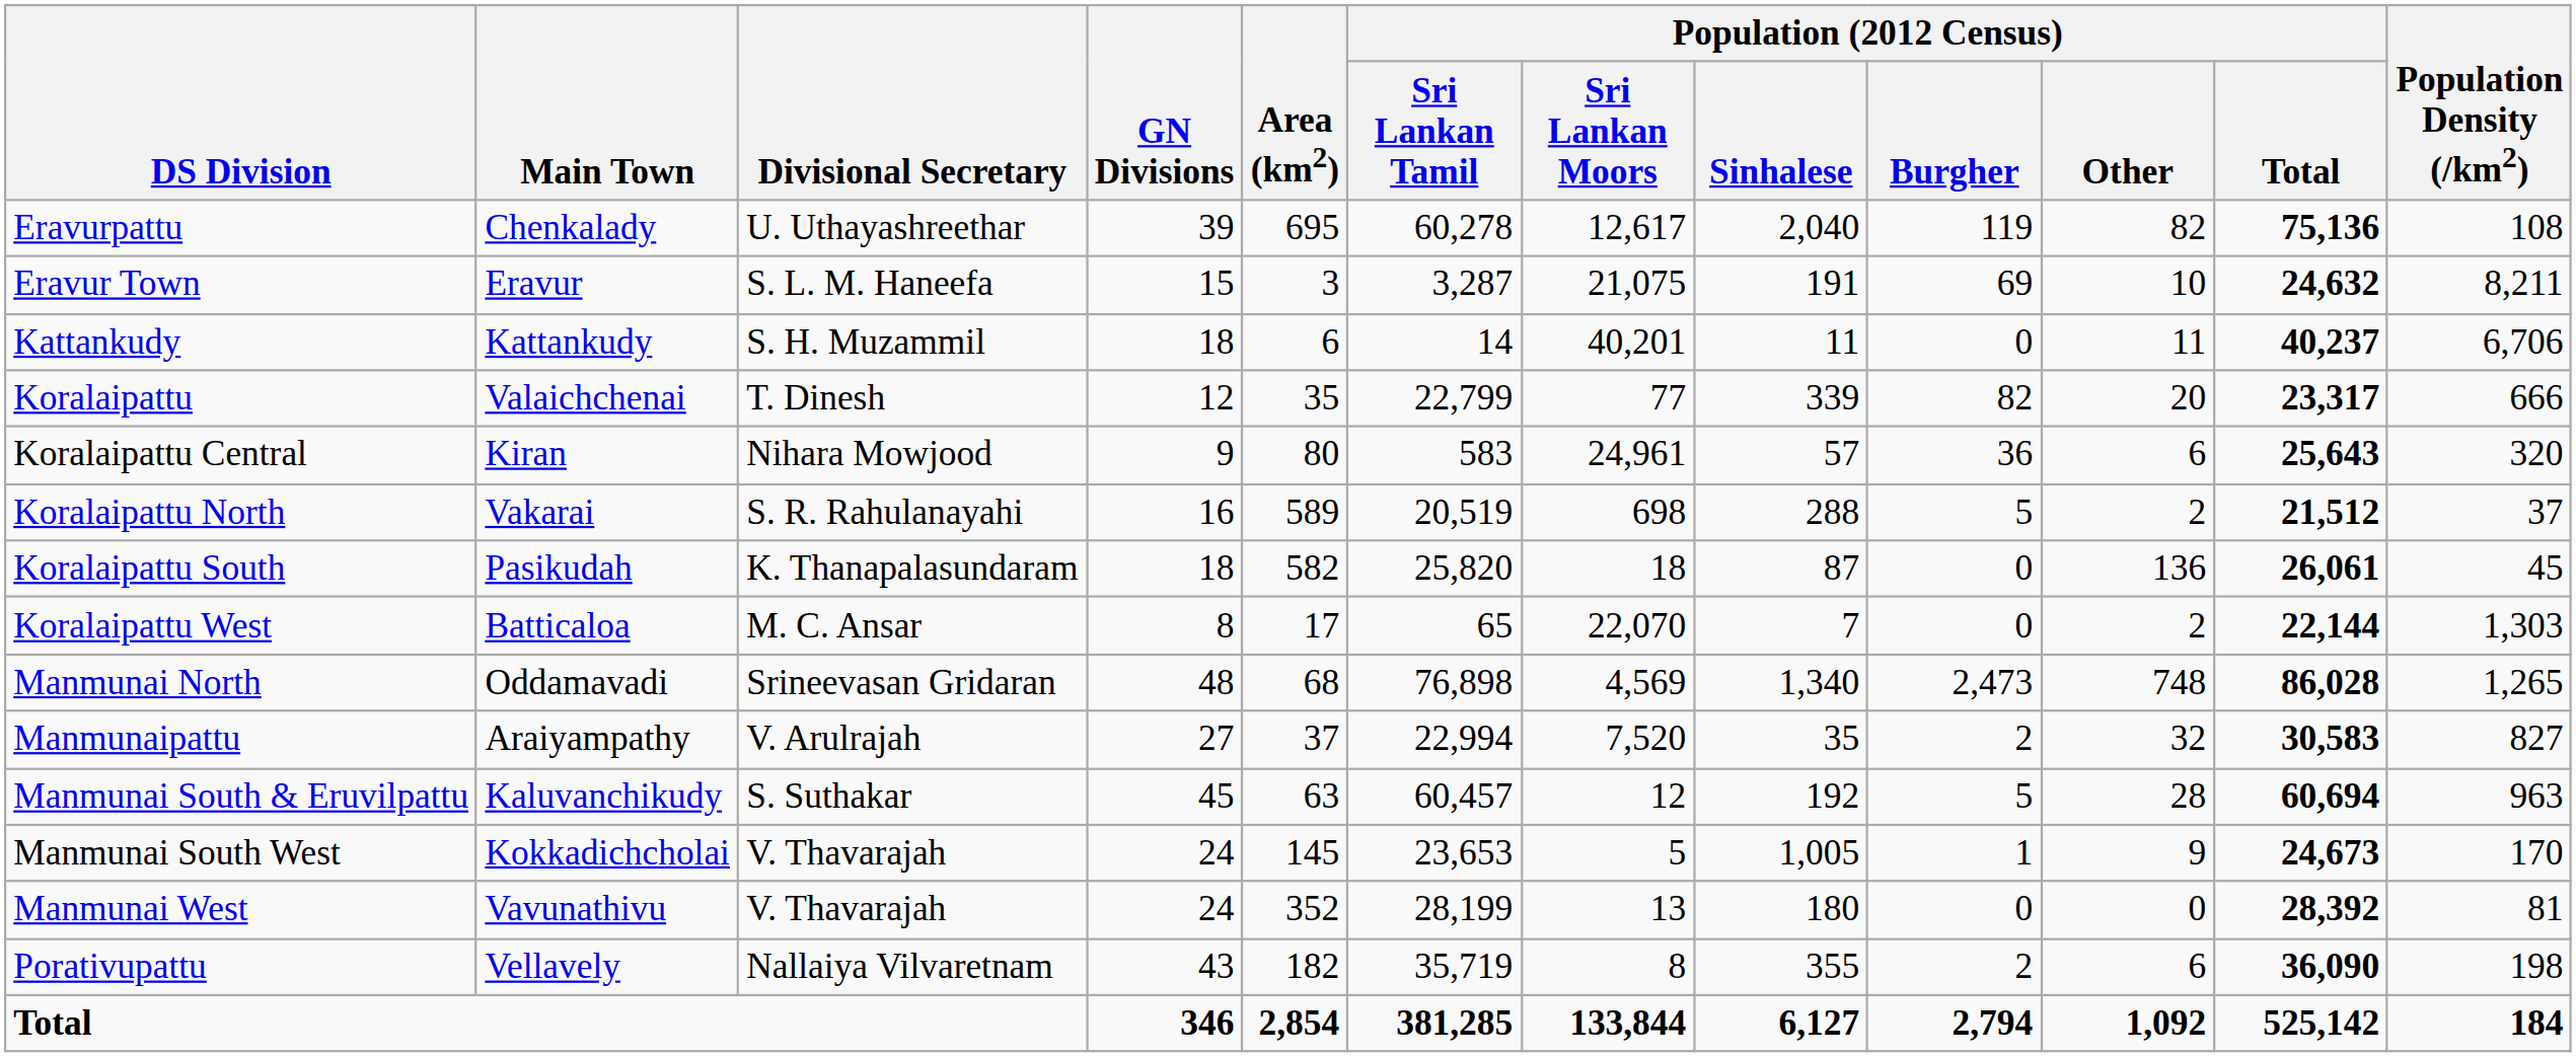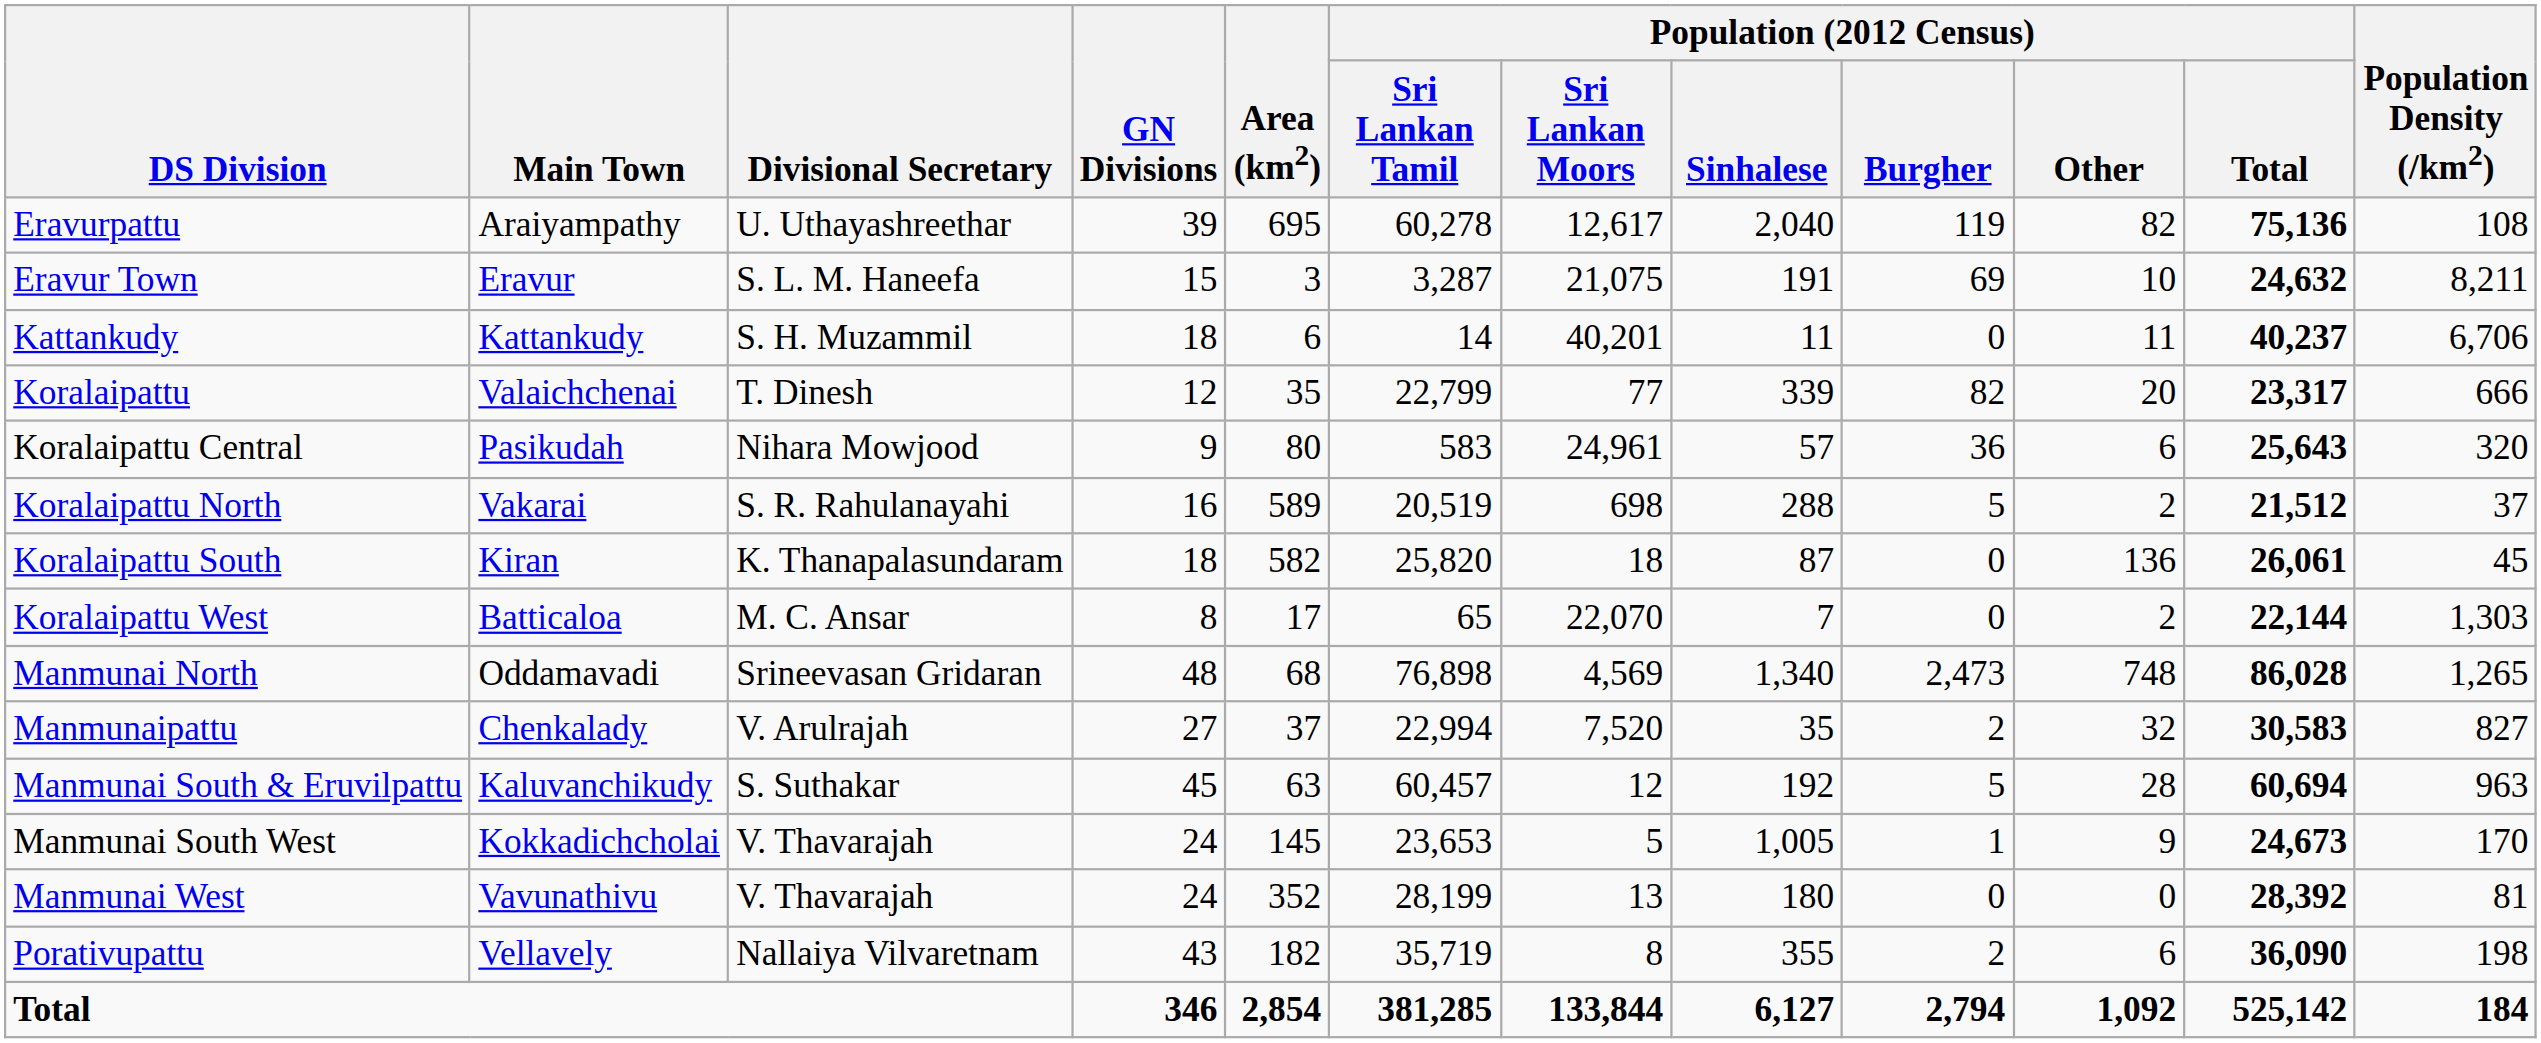Eravurpattu | Main Town: Chenkalady -> Araiyampathy
Koralaipattu Central | Main Town: Kiran -> Pasikudah
Koralaipattu South | Main Town: Pasikudah -> Kiran
Manmunaipattu | Main Town: Araiyampathy -> Chenkalady
